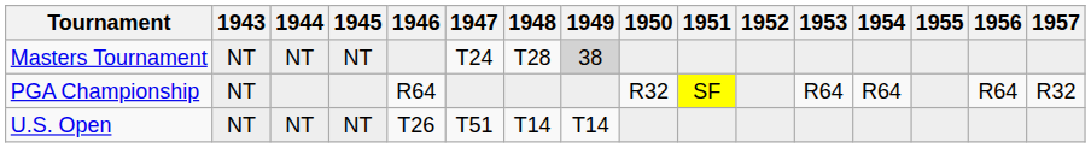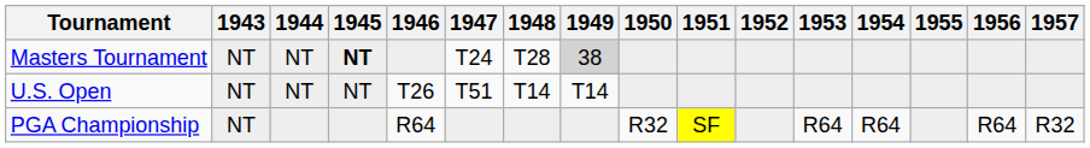Masters Tournament | 1945: normal -> bold
rows swapped: U.S. Open <-> PGA Championship
